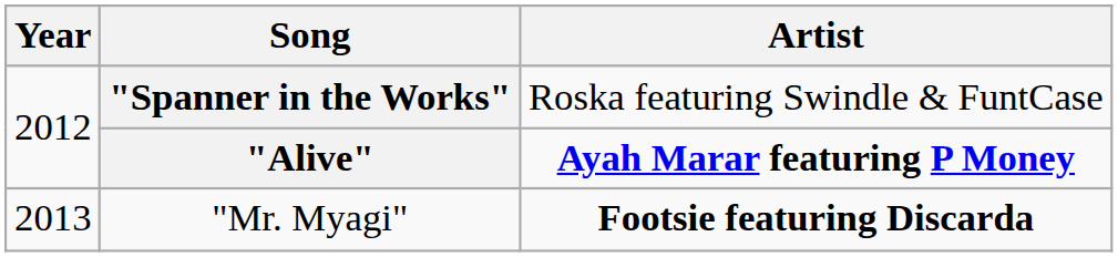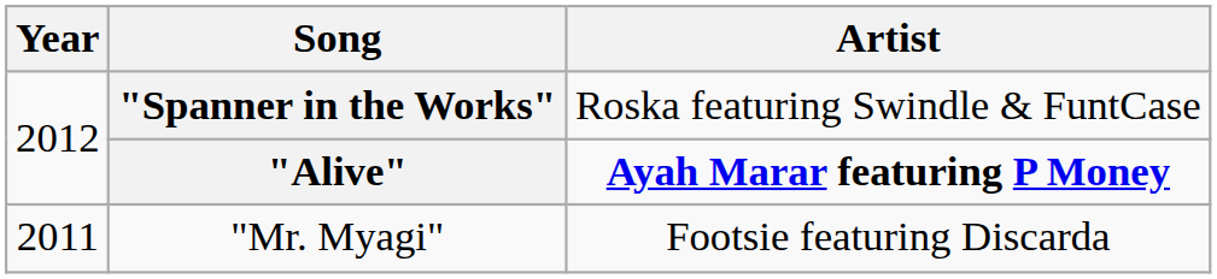"Mr. Myagi" | Year: 2013 -> 2011
"Mr. Myagi" | Artist: bold -> normal
